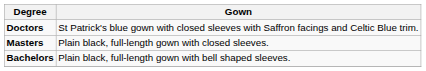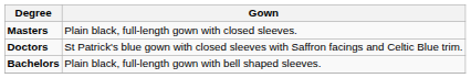rows swapped: Doctors <-> Masters
